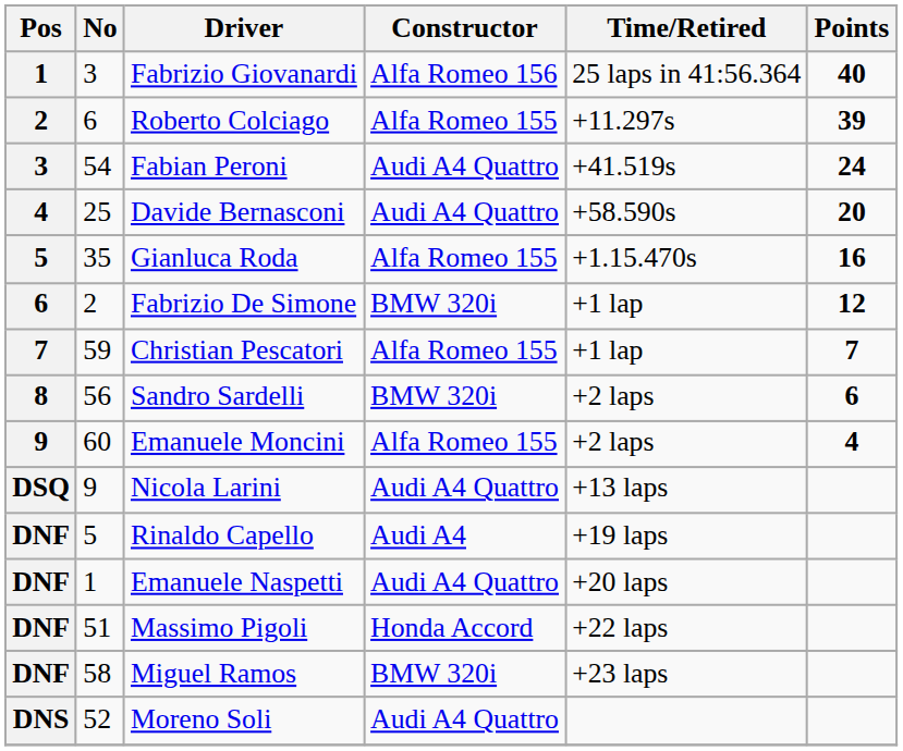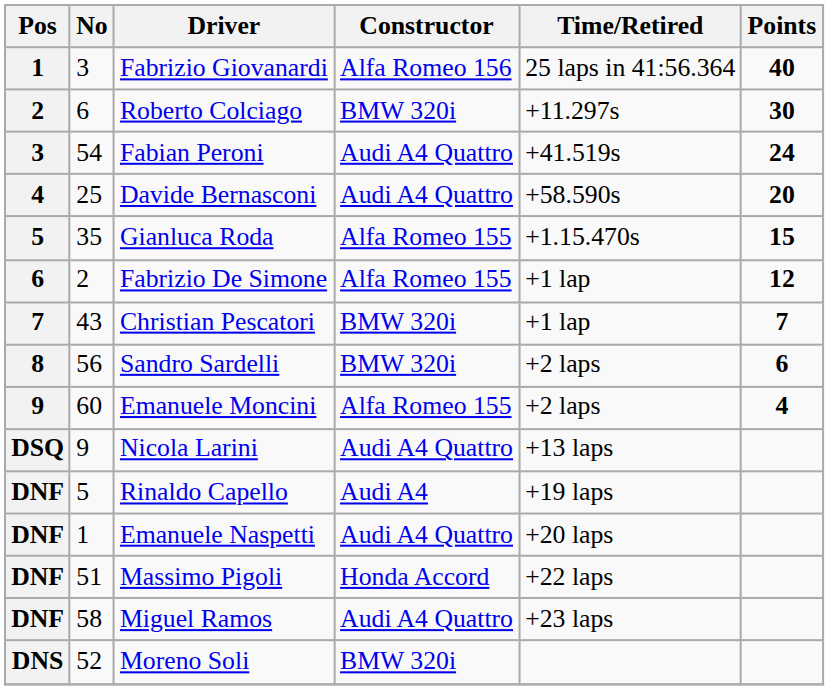Roberto Colciago | Constructor: Alfa Romeo 155 -> BMW 320i
Roberto Colciago | Points: 39 -> 30
Gianluca Roda | Points: 16 -> 15
Fabrizio De Simone | Constructor: BMW 320i -> Alfa Romeo 155
Christian Pescatori | No: 59 -> 43
Christian Pescatori | Constructor: Alfa Romeo 155 -> BMW 320i
Miguel Ramos | Constructor: BMW 320i -> Audi A4 Quattro
Moreno Soli | Constructor: Audi A4 Quattro -> BMW 320i
